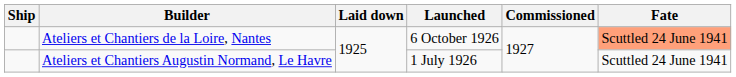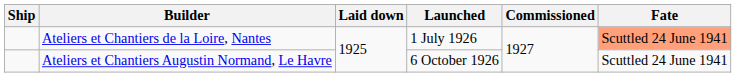Ateliers et Chantiers de la Loire, Nantes | Launched: 6 October 1926 -> 1 July 1926
Ateliers et Chantiers Augustin Normand, Le Havre | Launched: 1 July 1926 -> 6 October 1926
